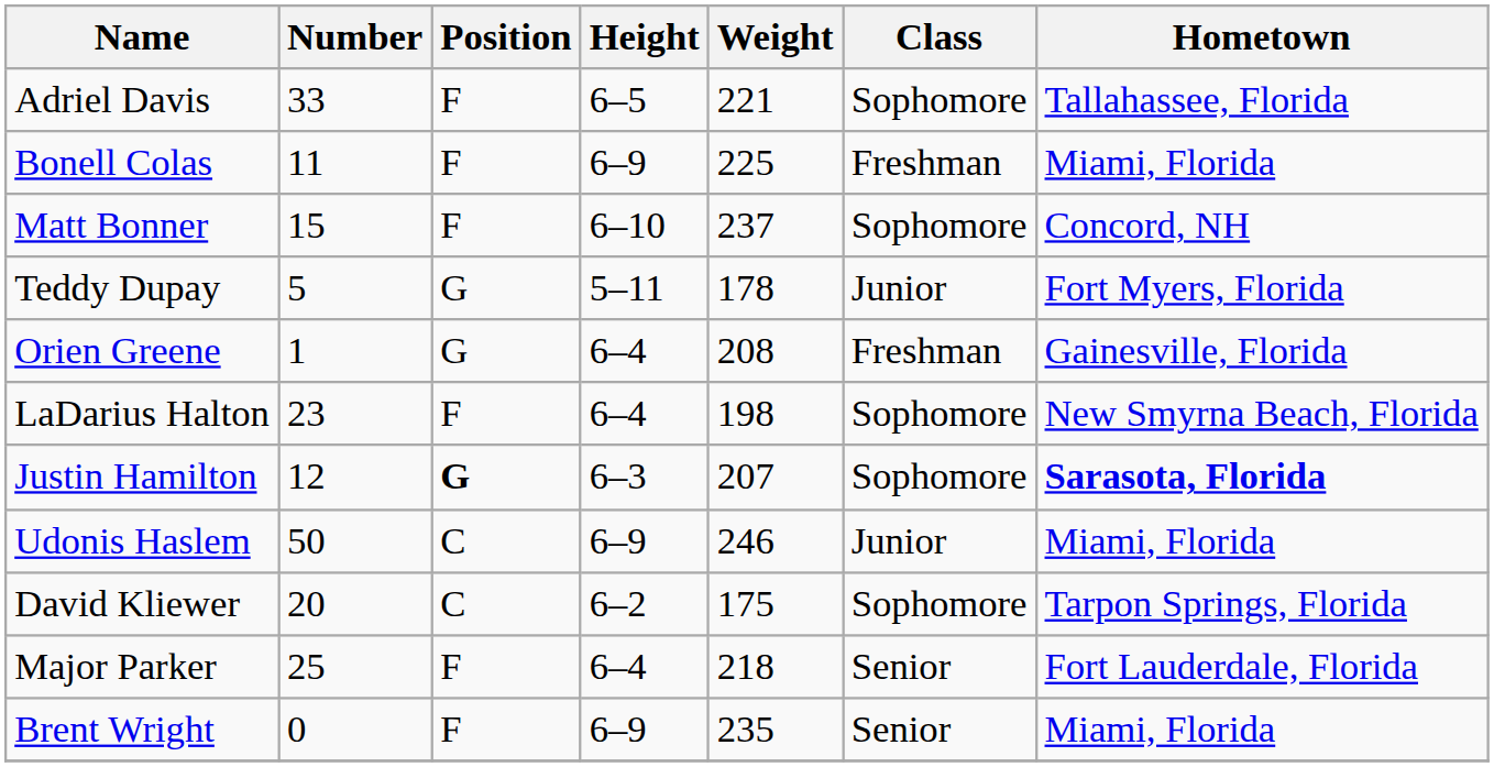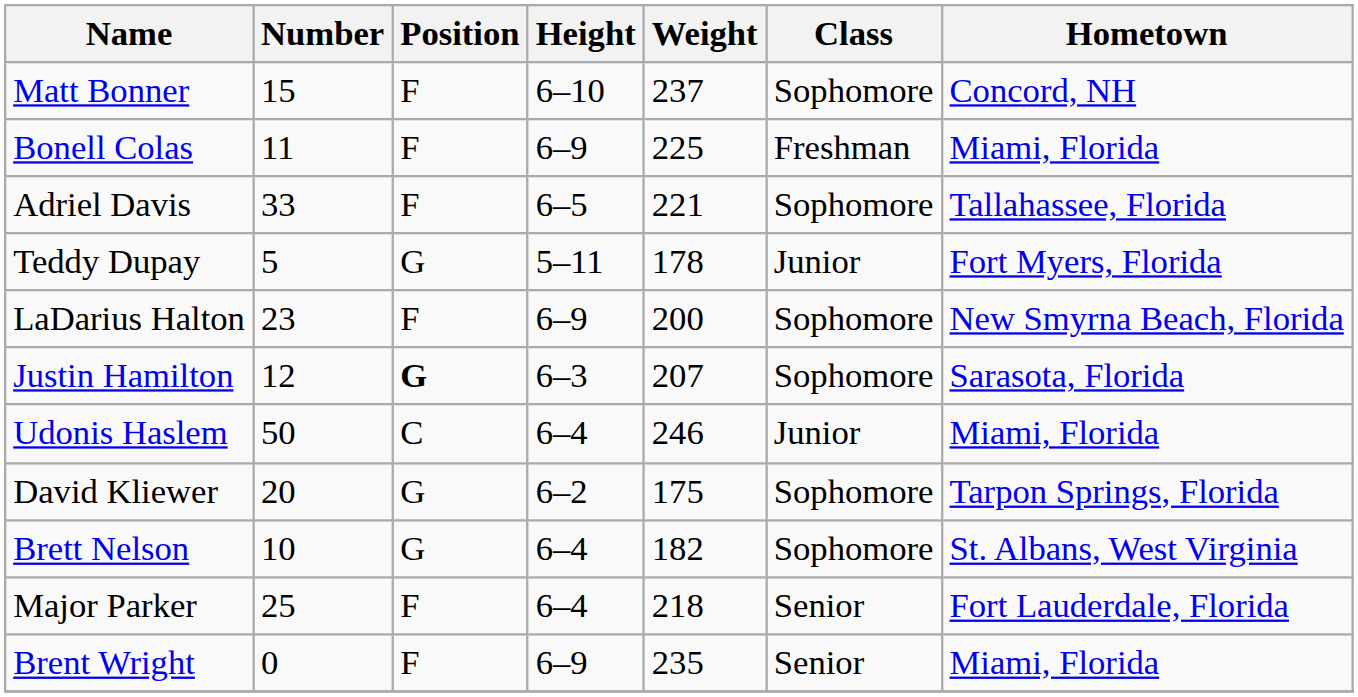rows swapped: Matt Bonner <-> Adriel Davis
- row: Orien Greene | 1 | G | 6–4 | 208 | Freshman | Gainesville, Florida
LaDarius Halton | Height: 6–4 -> 6–9
LaDarius Halton | Weight: 198 -> 200
Justin Hamilton | Hometown: bold -> normal
Udonis Haslem | Height: 6–9 -> 6–4
David Kliewer | Position: C -> G
+ row: Brett Nelson | 10 | G | 6–4 | 182 | Sophomore | St. Albans, West Virginia
